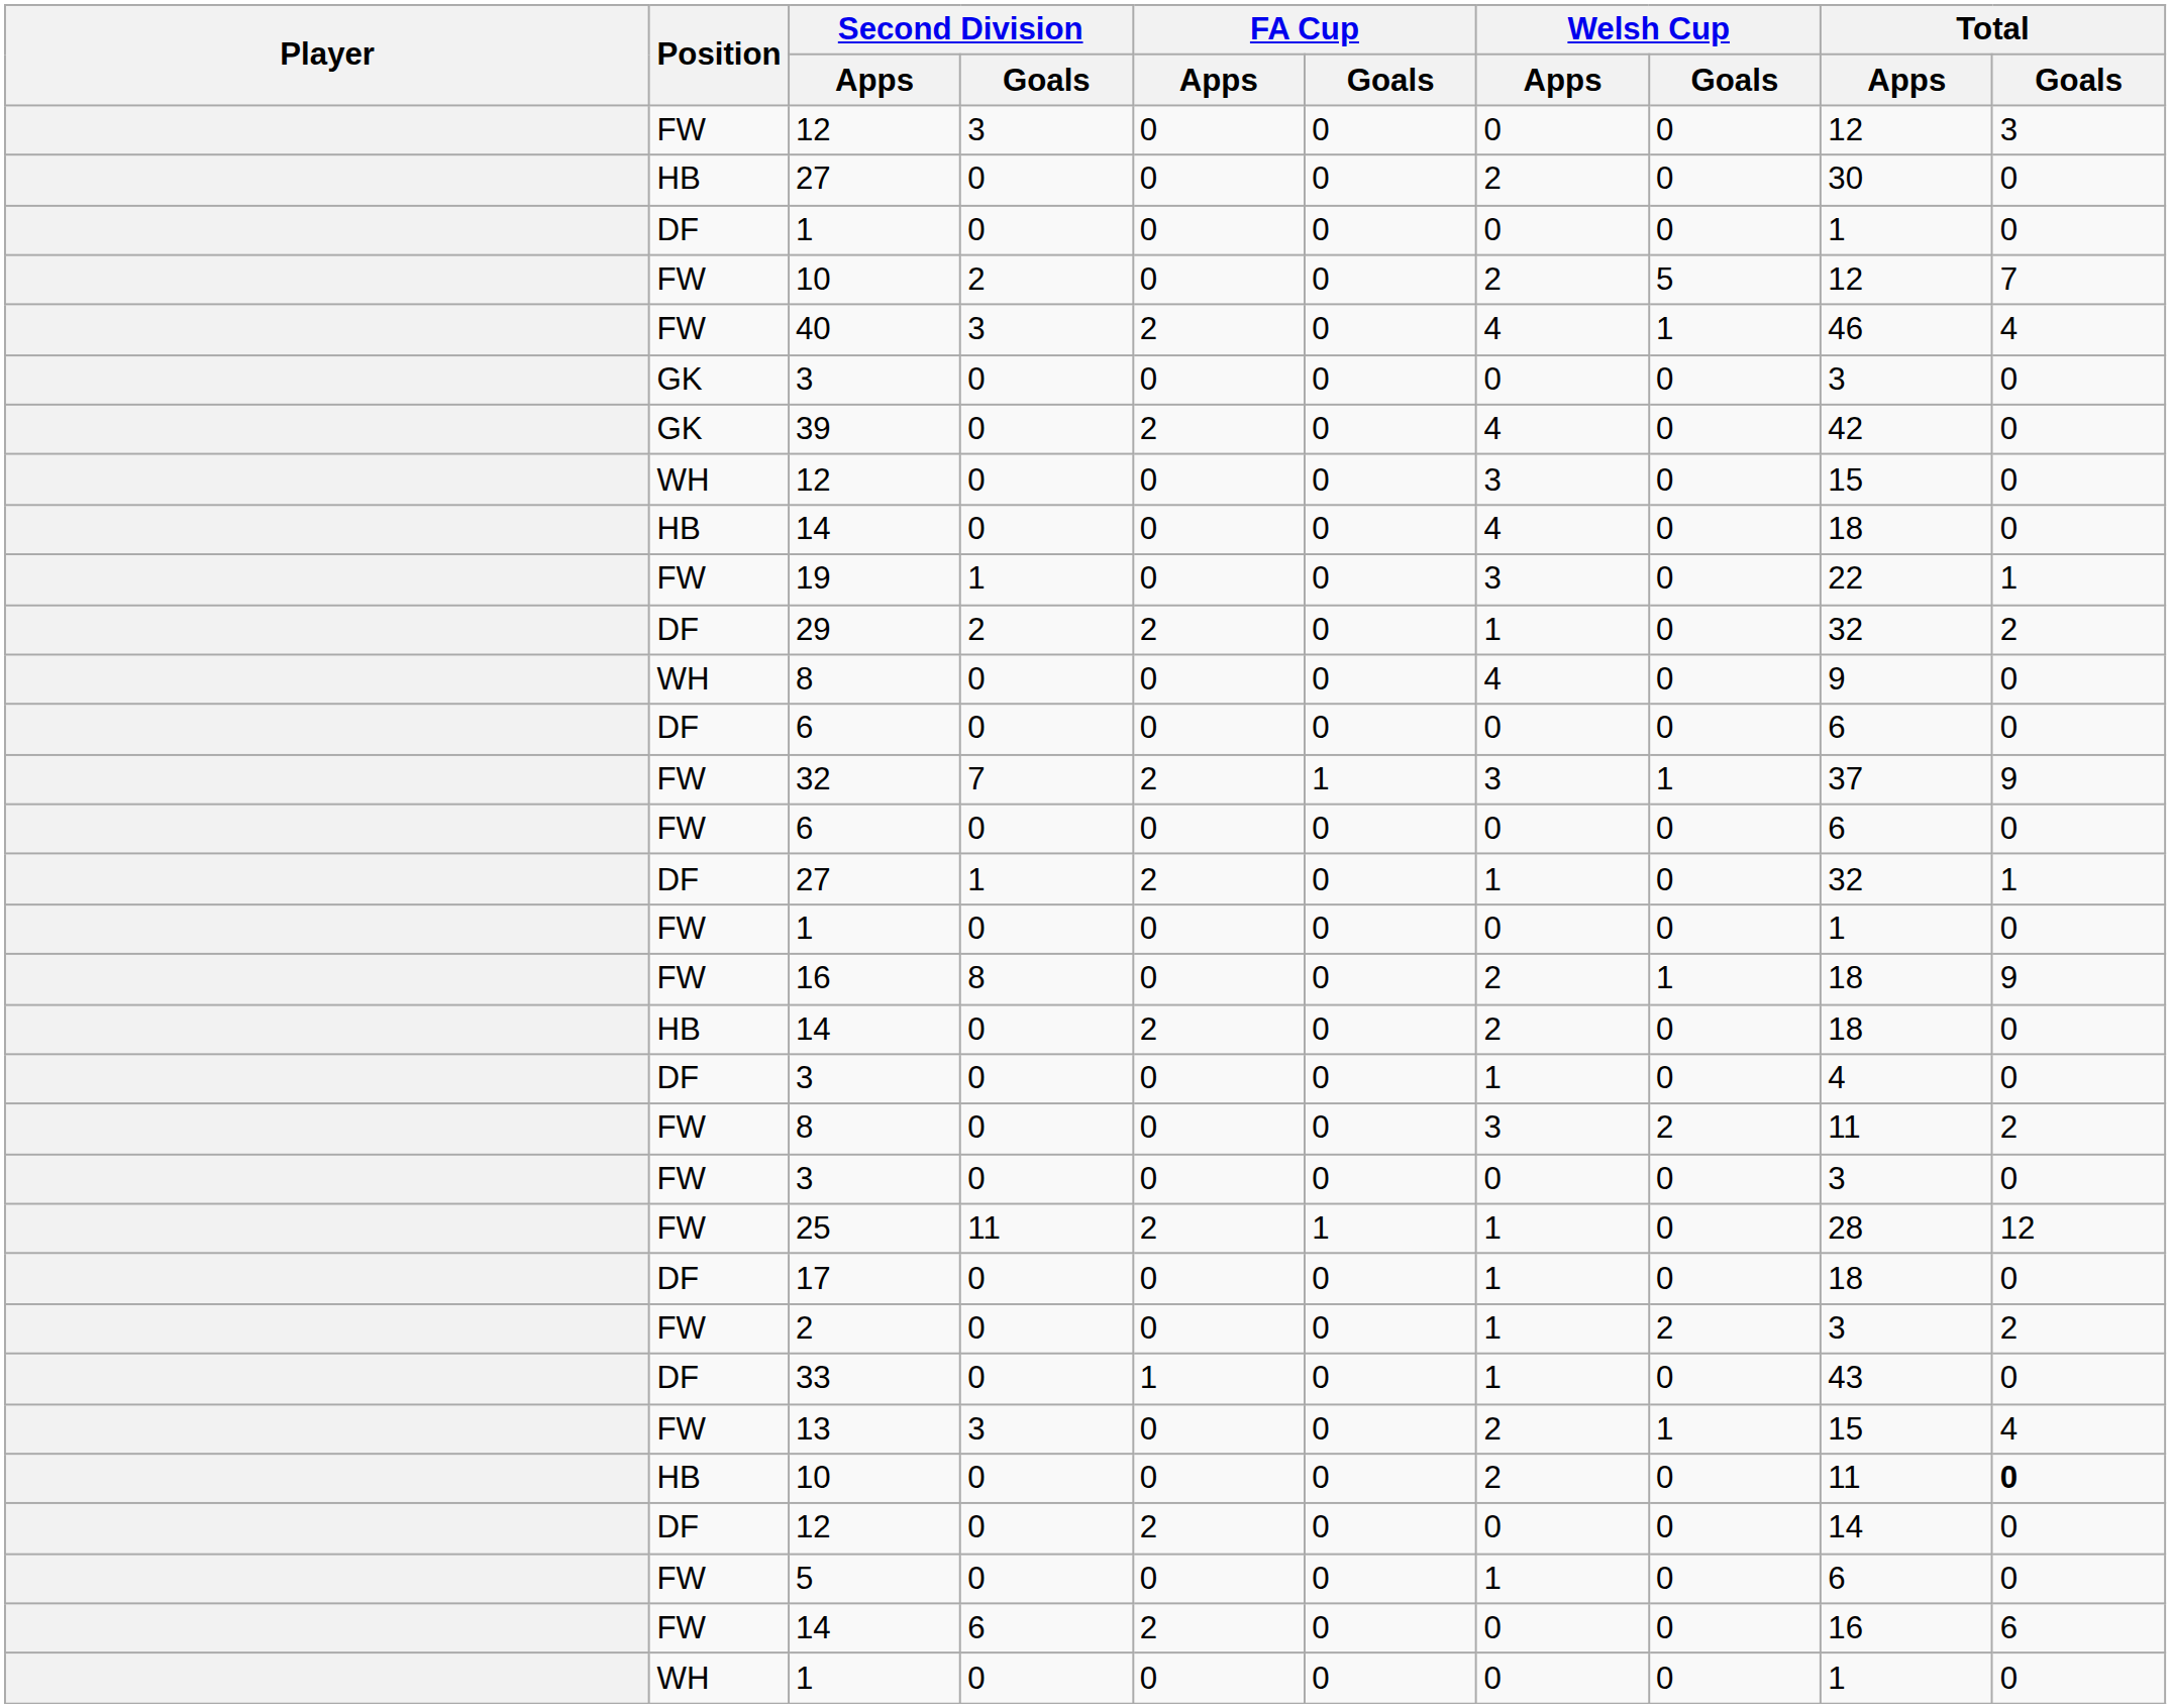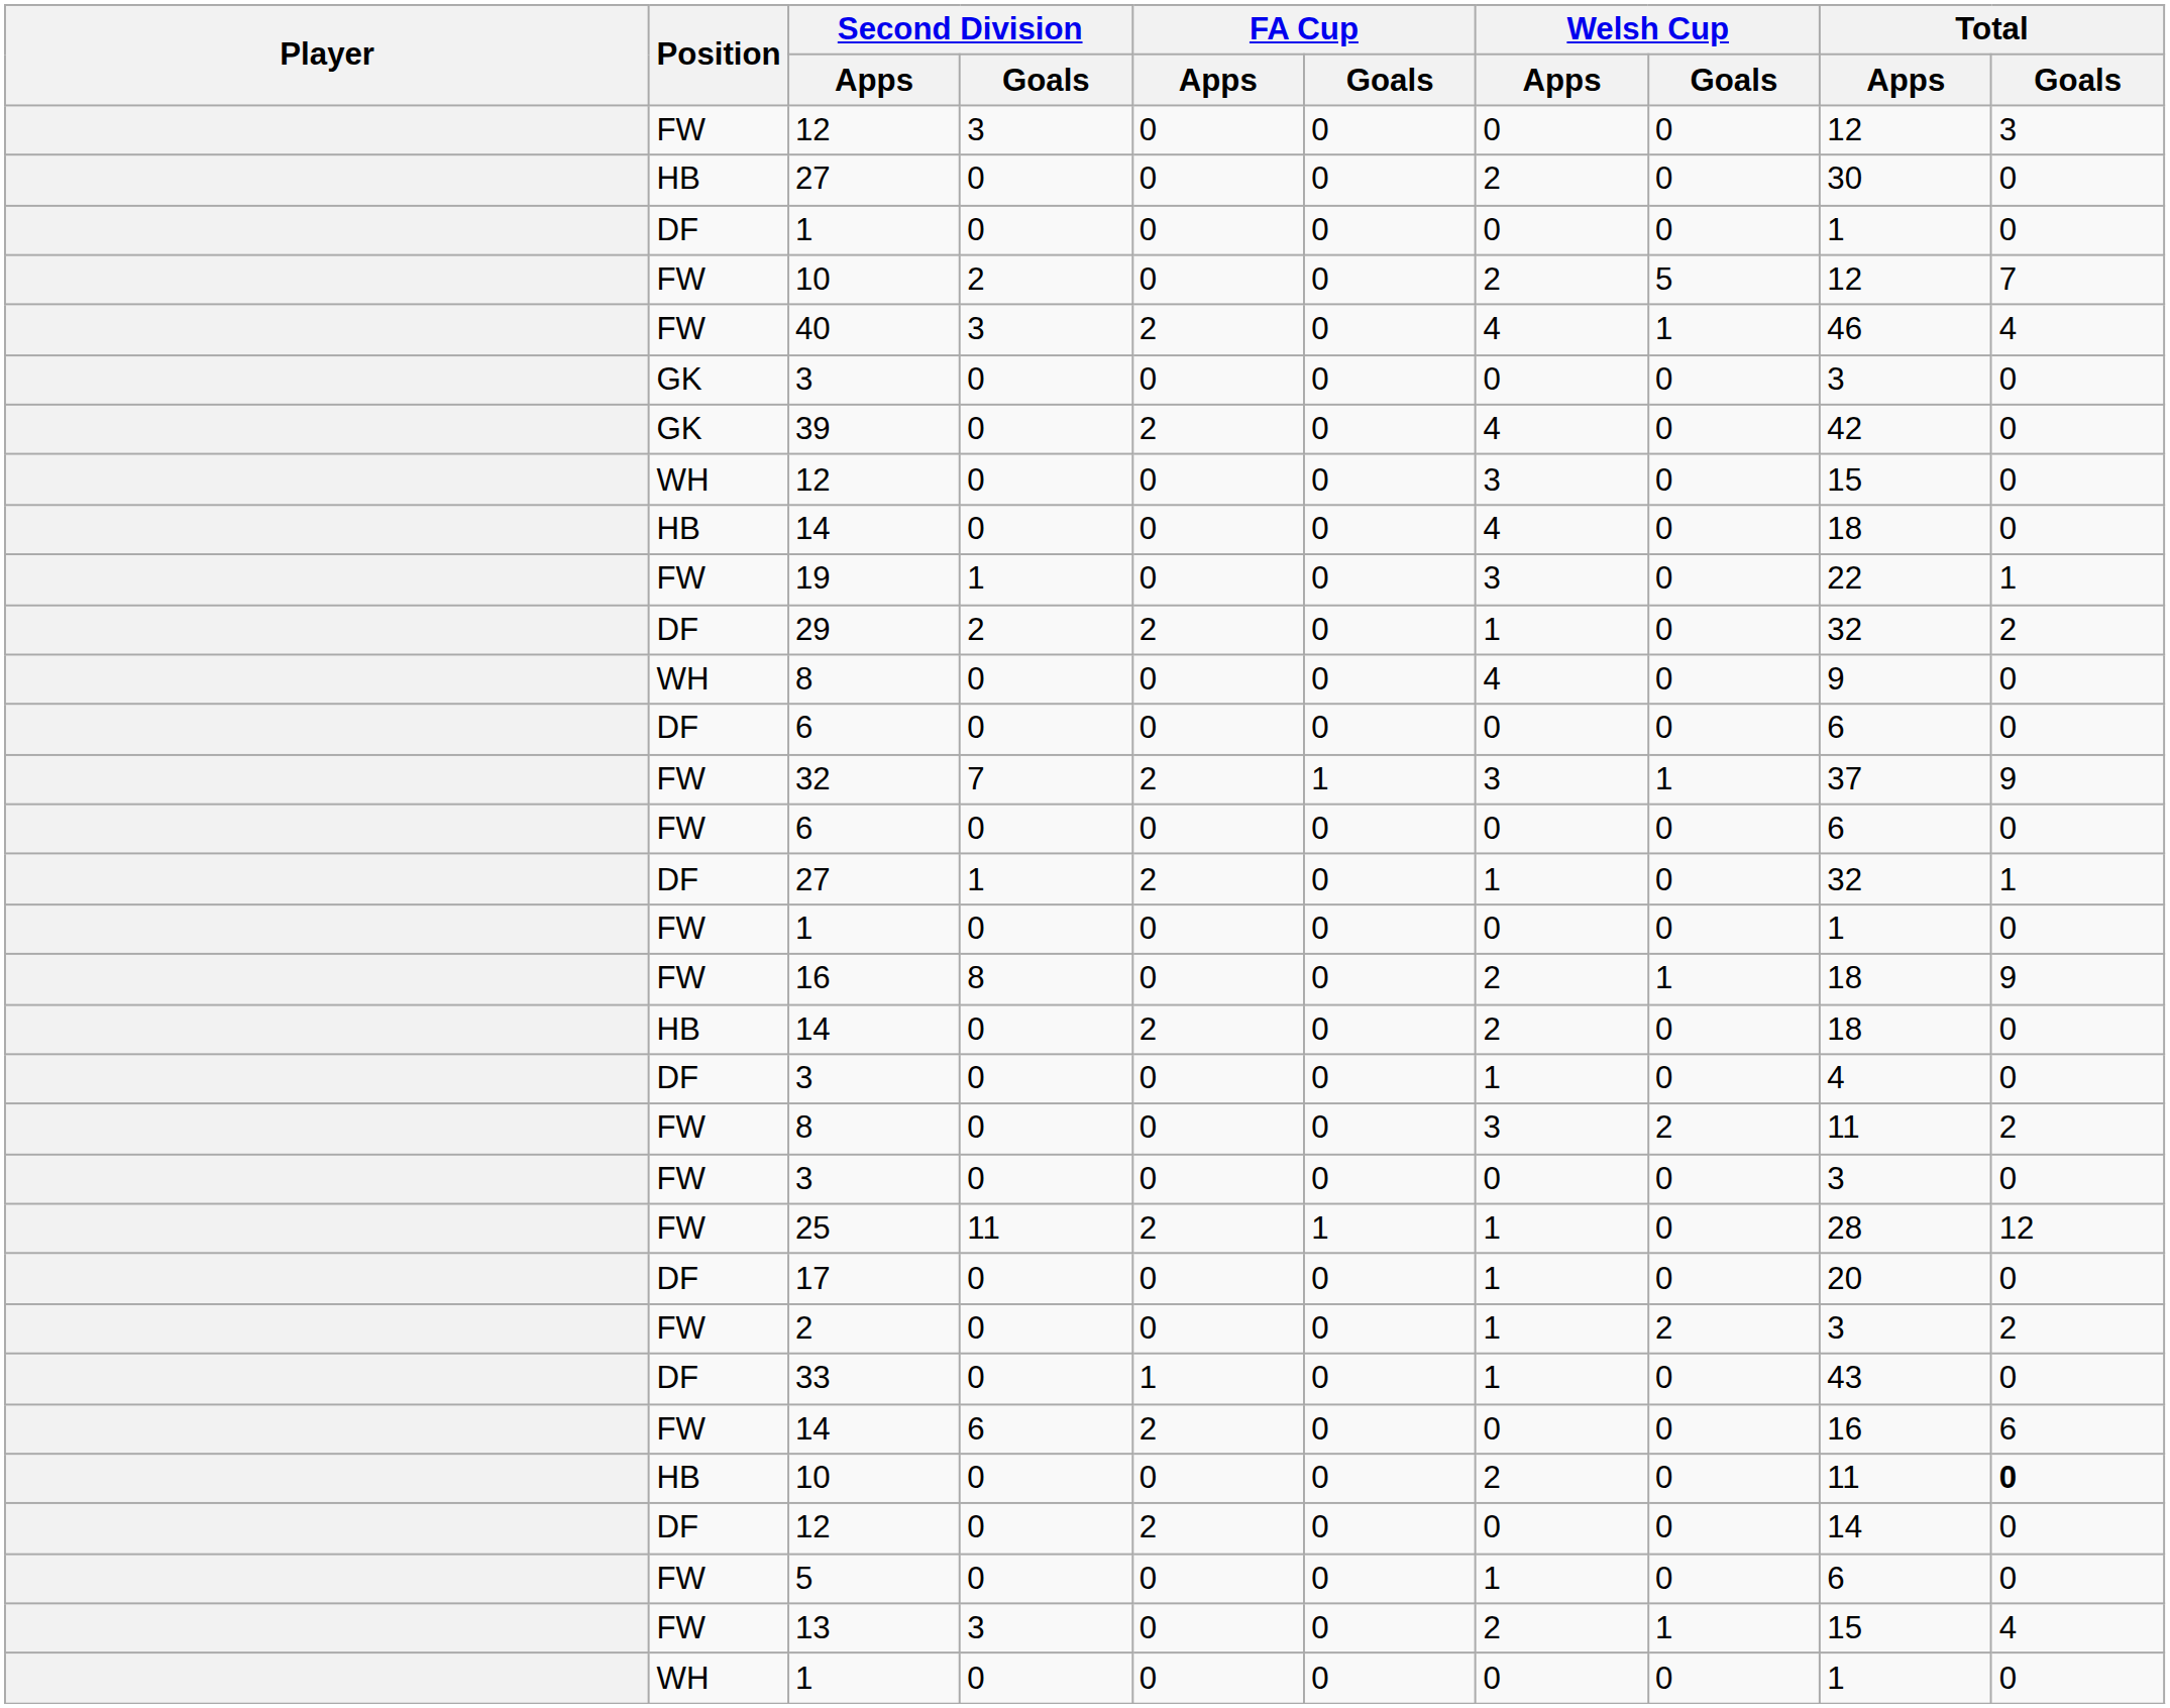17 | Total / Apps: 18 -> 20
rows swapped: 13 <-> FW / 14
